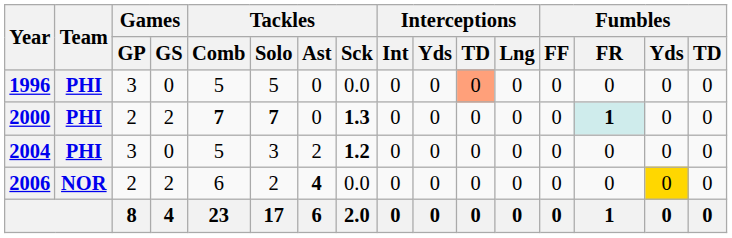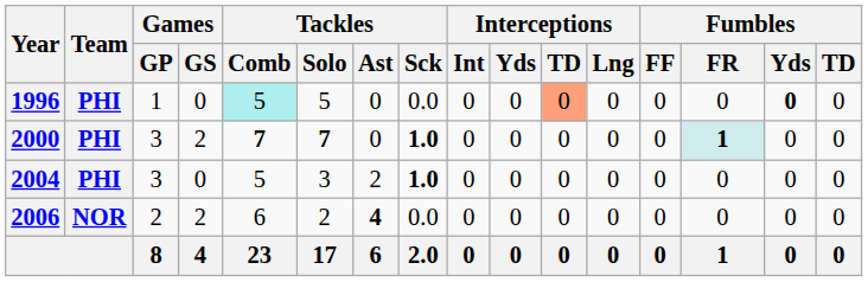1996 | Games / GP: 3 -> 1
1996 | Tackles / Comb: no background -> paleturquoise background
1996 | Fumbles / Yds: normal -> bold
2000 | Games / GP: 2 -> 3
2000 | Tackles / Sck: 1.3 -> 1.0
2004 | Tackles / Sck: 1.2 -> 1.0
2006 | Fumbles / Yds: gold background -> no background
